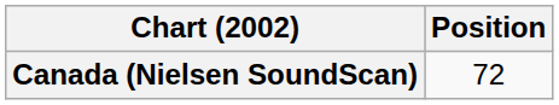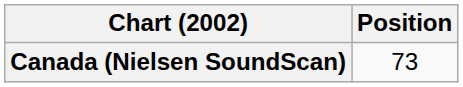Canada (Nielsen SoundScan) | Position: 72 -> 73
